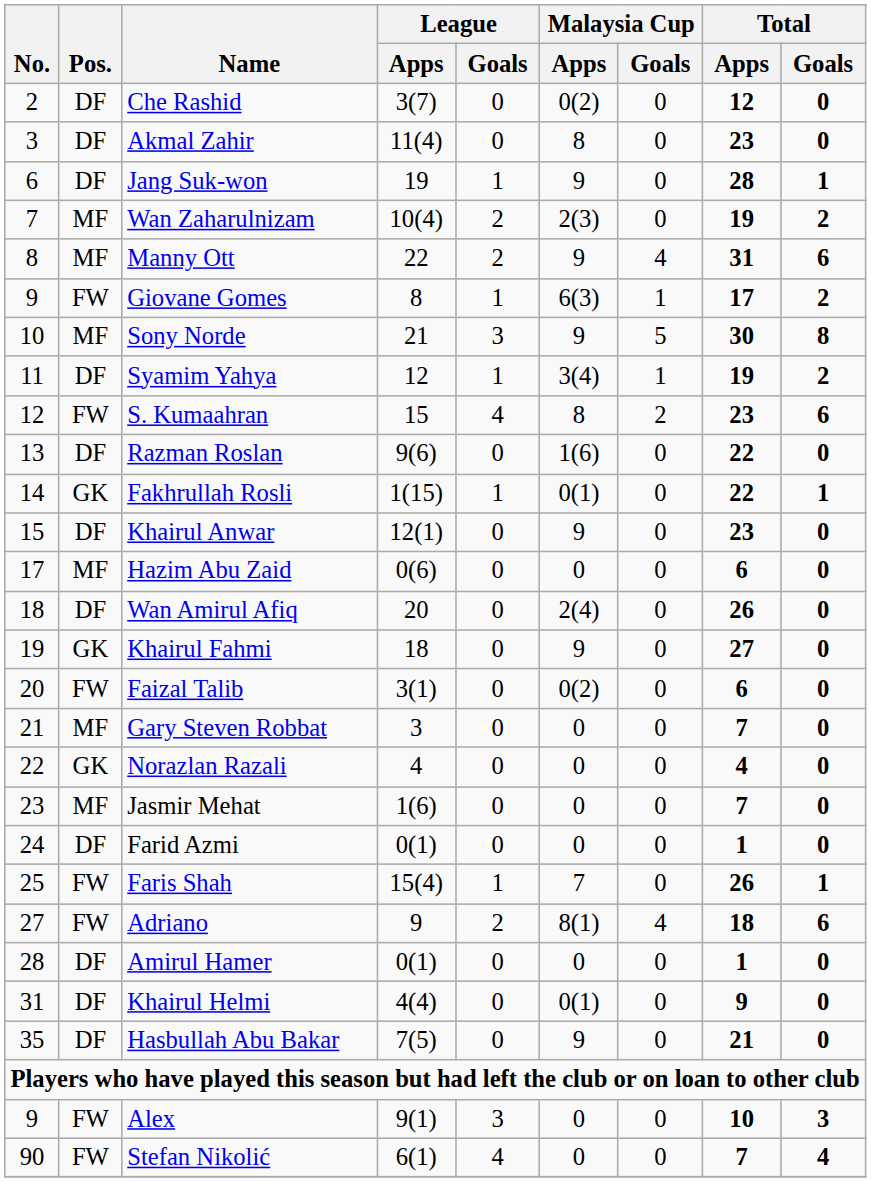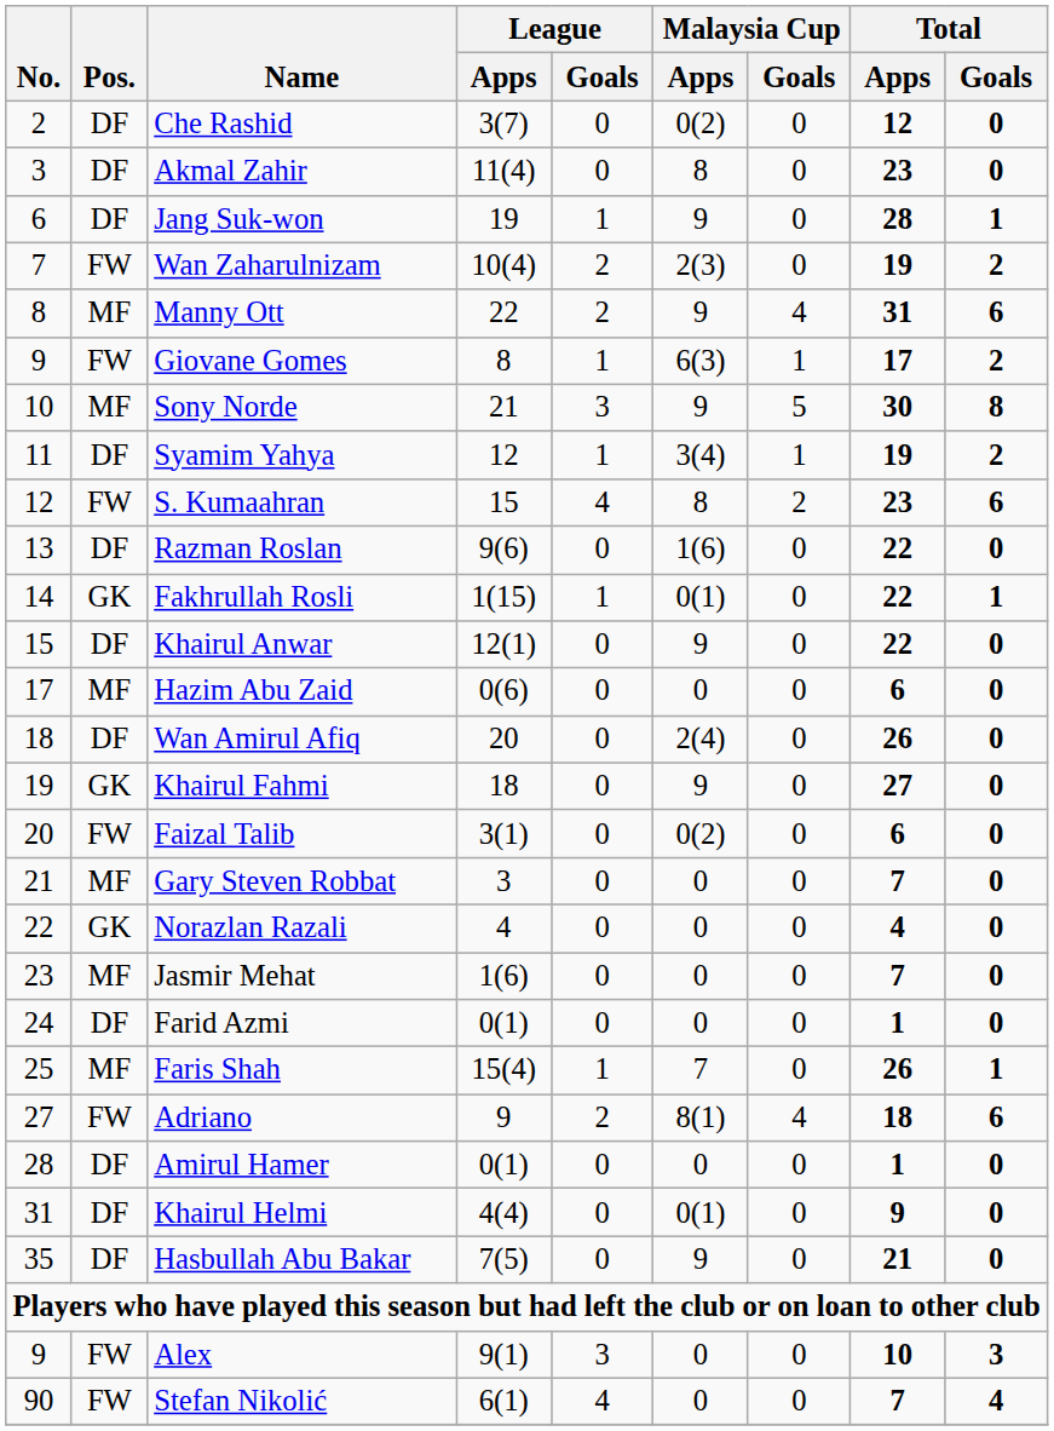Wan Zaharulnizam | Pos.: MF -> FW
Khairul Anwar | Total / Apps: 23 -> 22
Faris Shah | Pos.: FW -> MF
